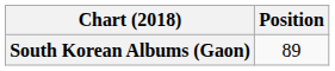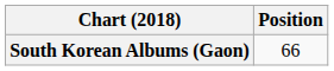South Korean Albums (Gaon) | Position: 89 -> 66
